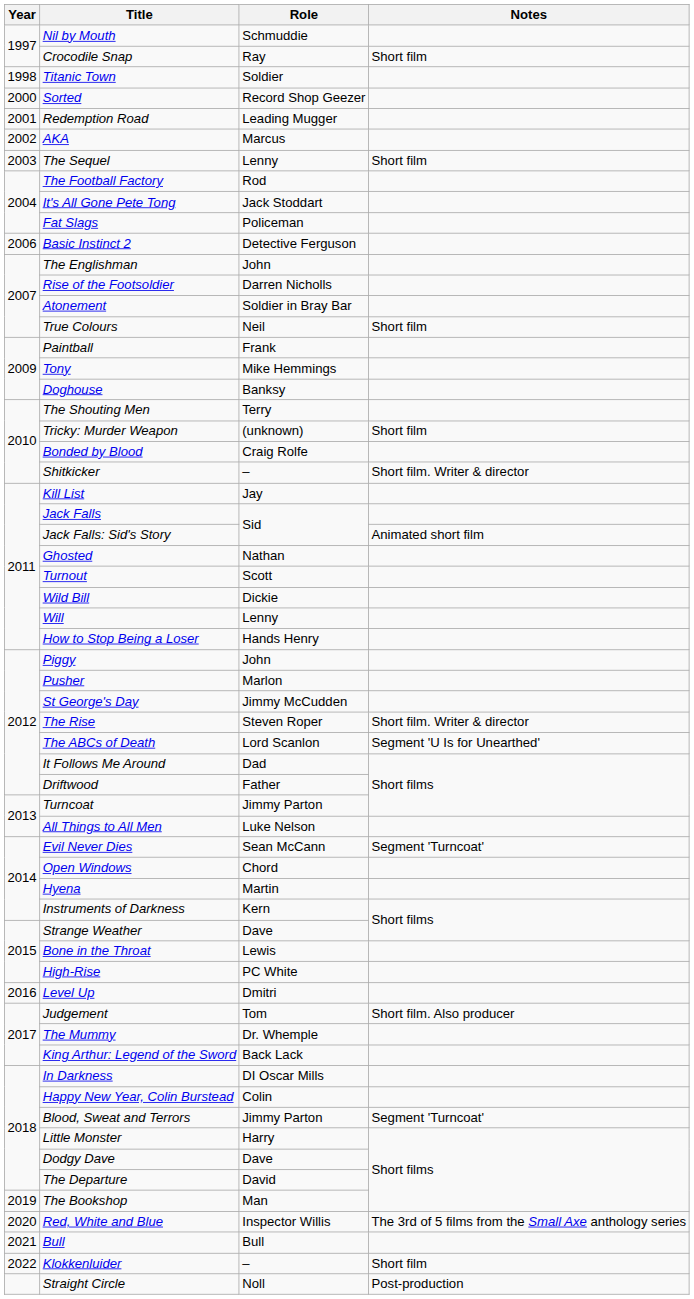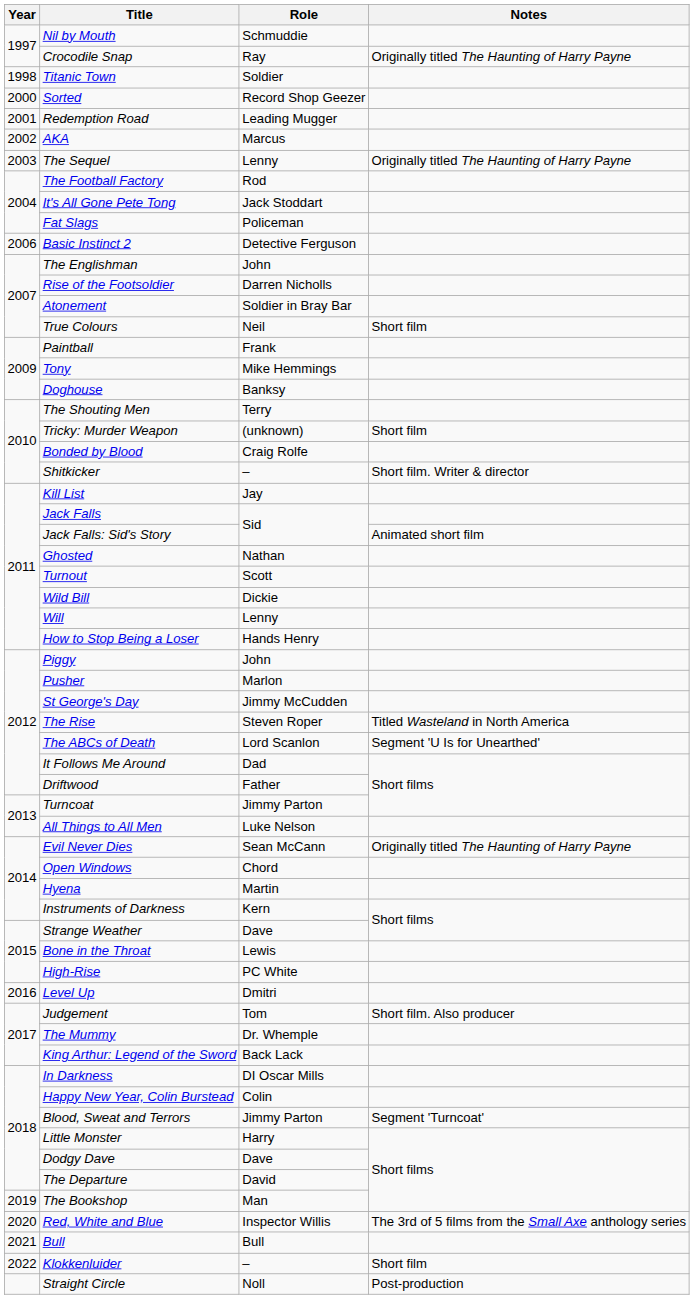Crocodile Snap | Notes: Short film -> Originally titled The Haunting of Harry Payne
The Sequel | Notes: Short film -> Originally titled The Haunting of Harry Payne
The Rise | Notes: Short film. Writer & director -> Titled Wasteland in North America
Evil Never Dies | Notes: Segment 'Turncoat' -> Originally titled The Haunting of Harry Payne
